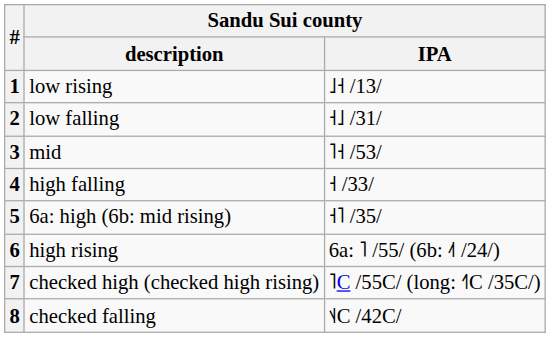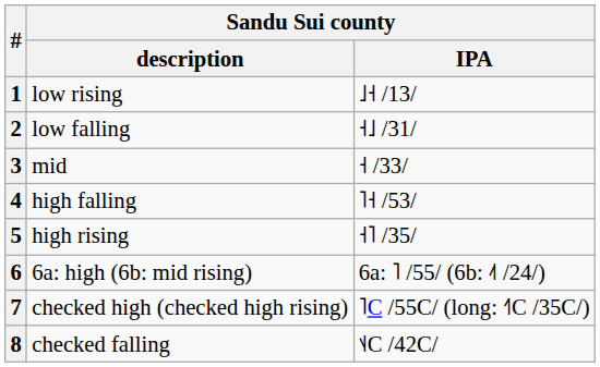3 | Sandu Sui county / IPA: ˥˧ /53/ -> ˧ /33/
4 | Sandu Sui county / IPA: ˧ /33/ -> ˥˧ /53/
5 | Sandu Sui county / description: 6a: high (6b: mid rising) -> high rising
6 | Sandu Sui county / description: high rising -> 6a: high (6b: mid rising)
